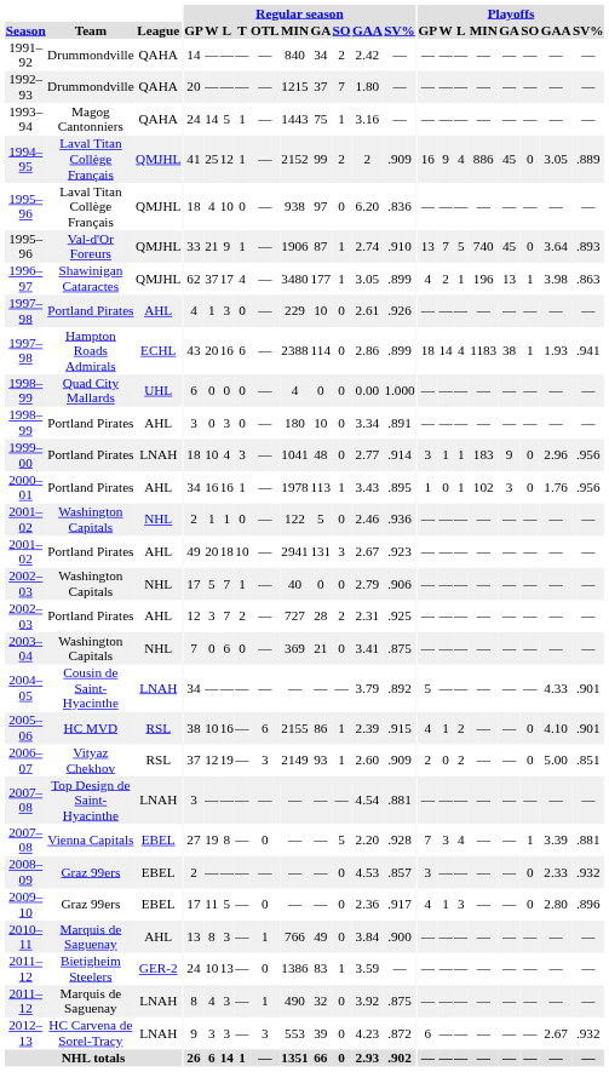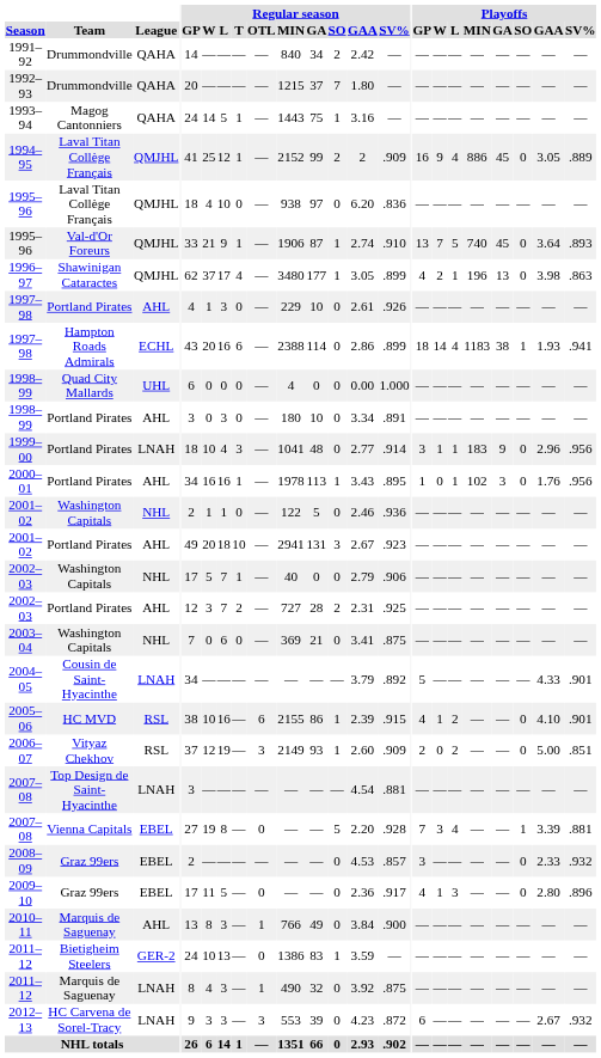1996–97 | Playoffs / SO: 1 -> 0
